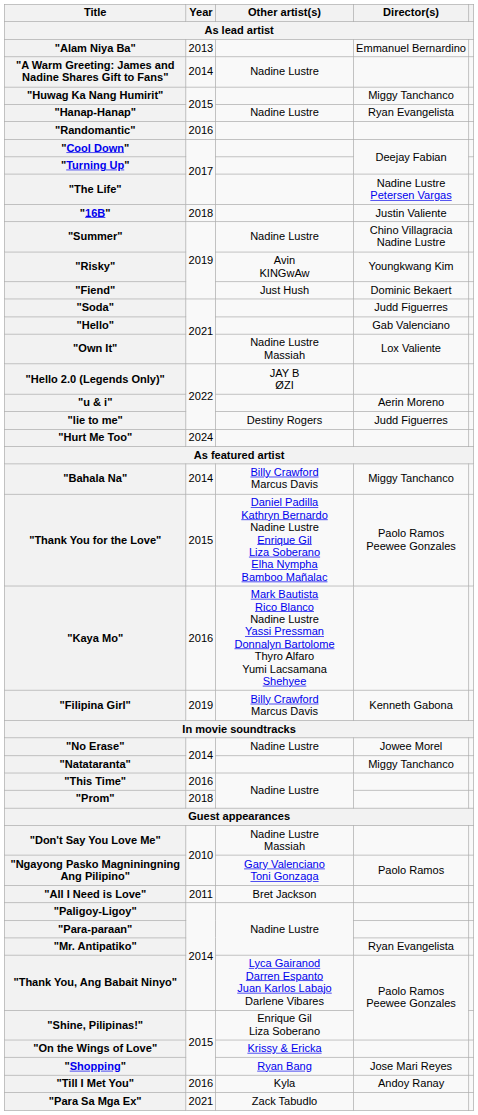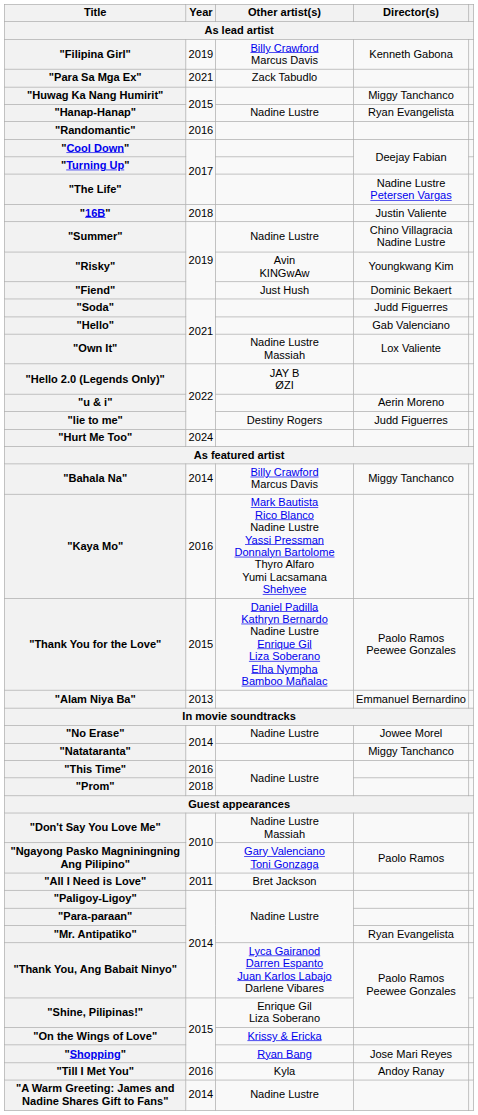rows swapped: "Alam Niya Ba" <-> "Filipina Girl"
rows swapped: "A Warm Greeting: James and Nadine Shares Gift to Fans" <-> "Para Sa Mga Ex"
rows swapped: "Thank You for the Love" <-> "Kaya Mo"
